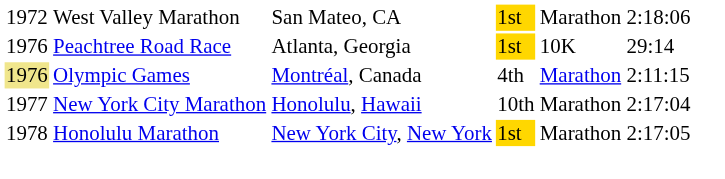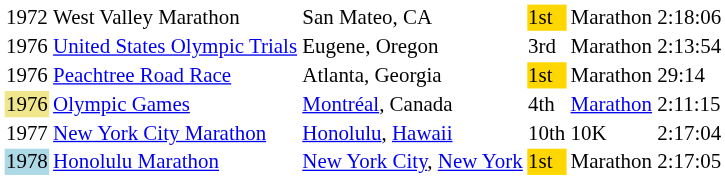+ row: 1976 | United States Olympic Trials | Eugene, Oregon | 3rd | Marathon | 2:13:54
Peachtree Road Race | column 5: 10K -> Marathon
New York City Marathon | column 5: Marathon -> 10K
Honolulu Marathon | column 1: no background -> lightblue background
